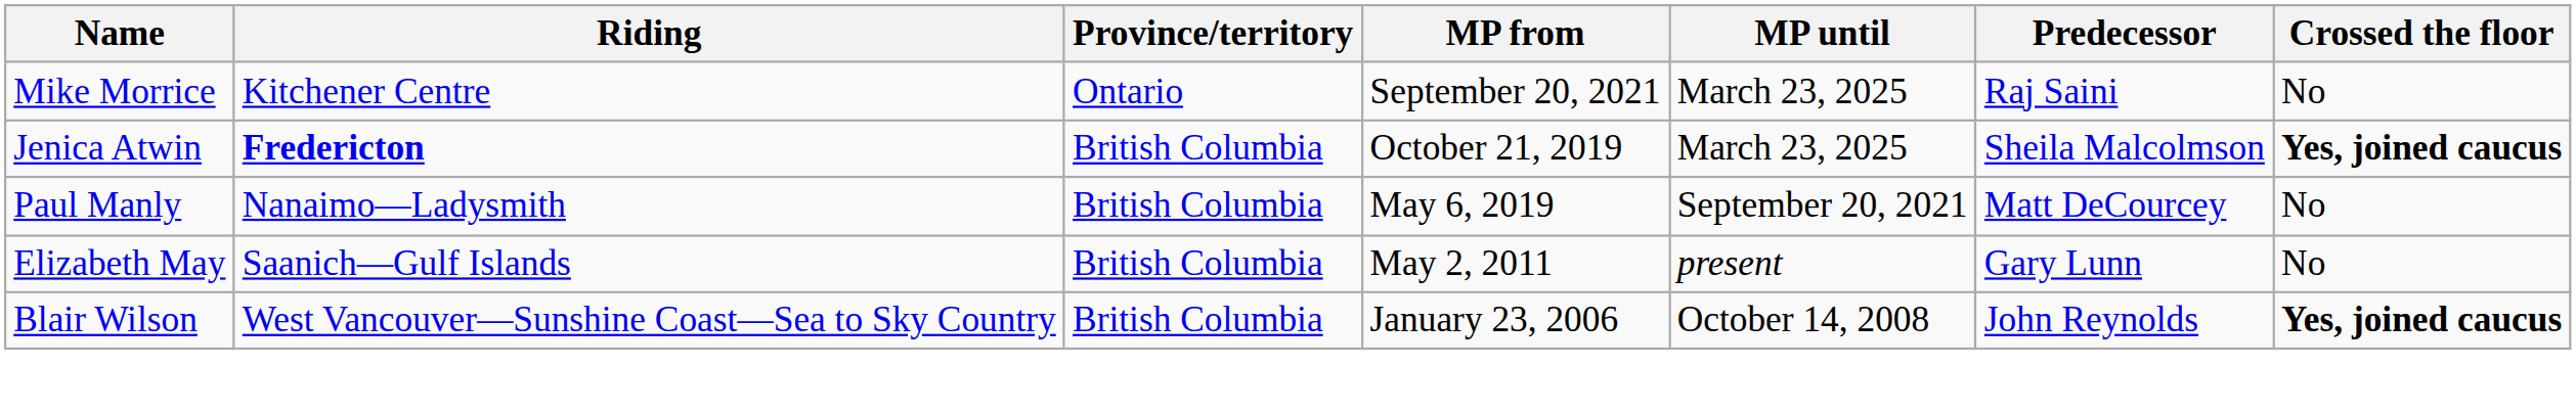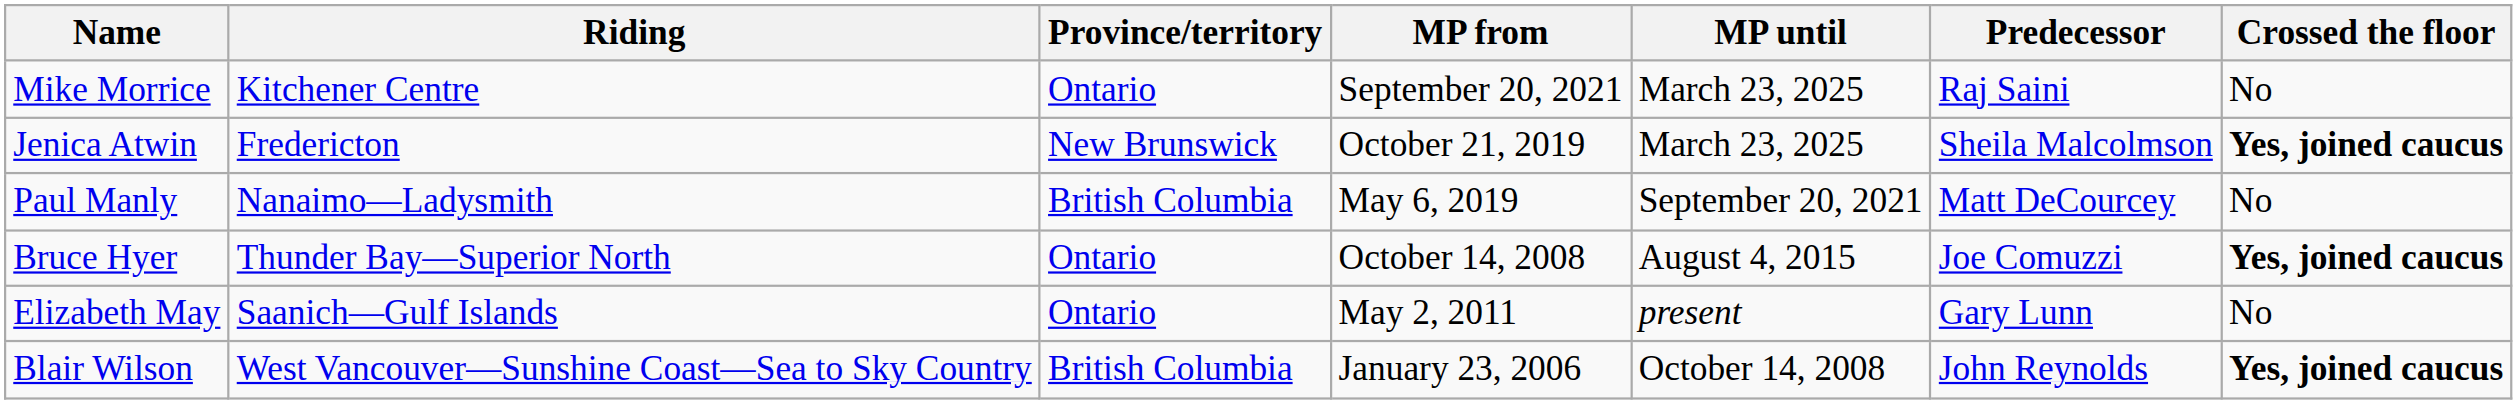Jenica Atwin | Riding: bold -> normal
Jenica Atwin | Province/territory: British Columbia -> New Brunswick
+ row: Bruce Hyer | Thunder Bay—Superior North | Ontario | October 14, 2008 | August 4, 2015 | Joe Comuzzi | Yes, joined caucus
Elizabeth May | Province/territory: British Columbia -> Ontario
